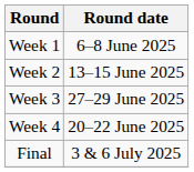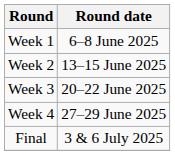Week 3 | Round date: 27–29 June 2025 -> 20–22 June 2025
Week 4 | Round date: 20–22 June 2025 -> 27–29 June 2025
